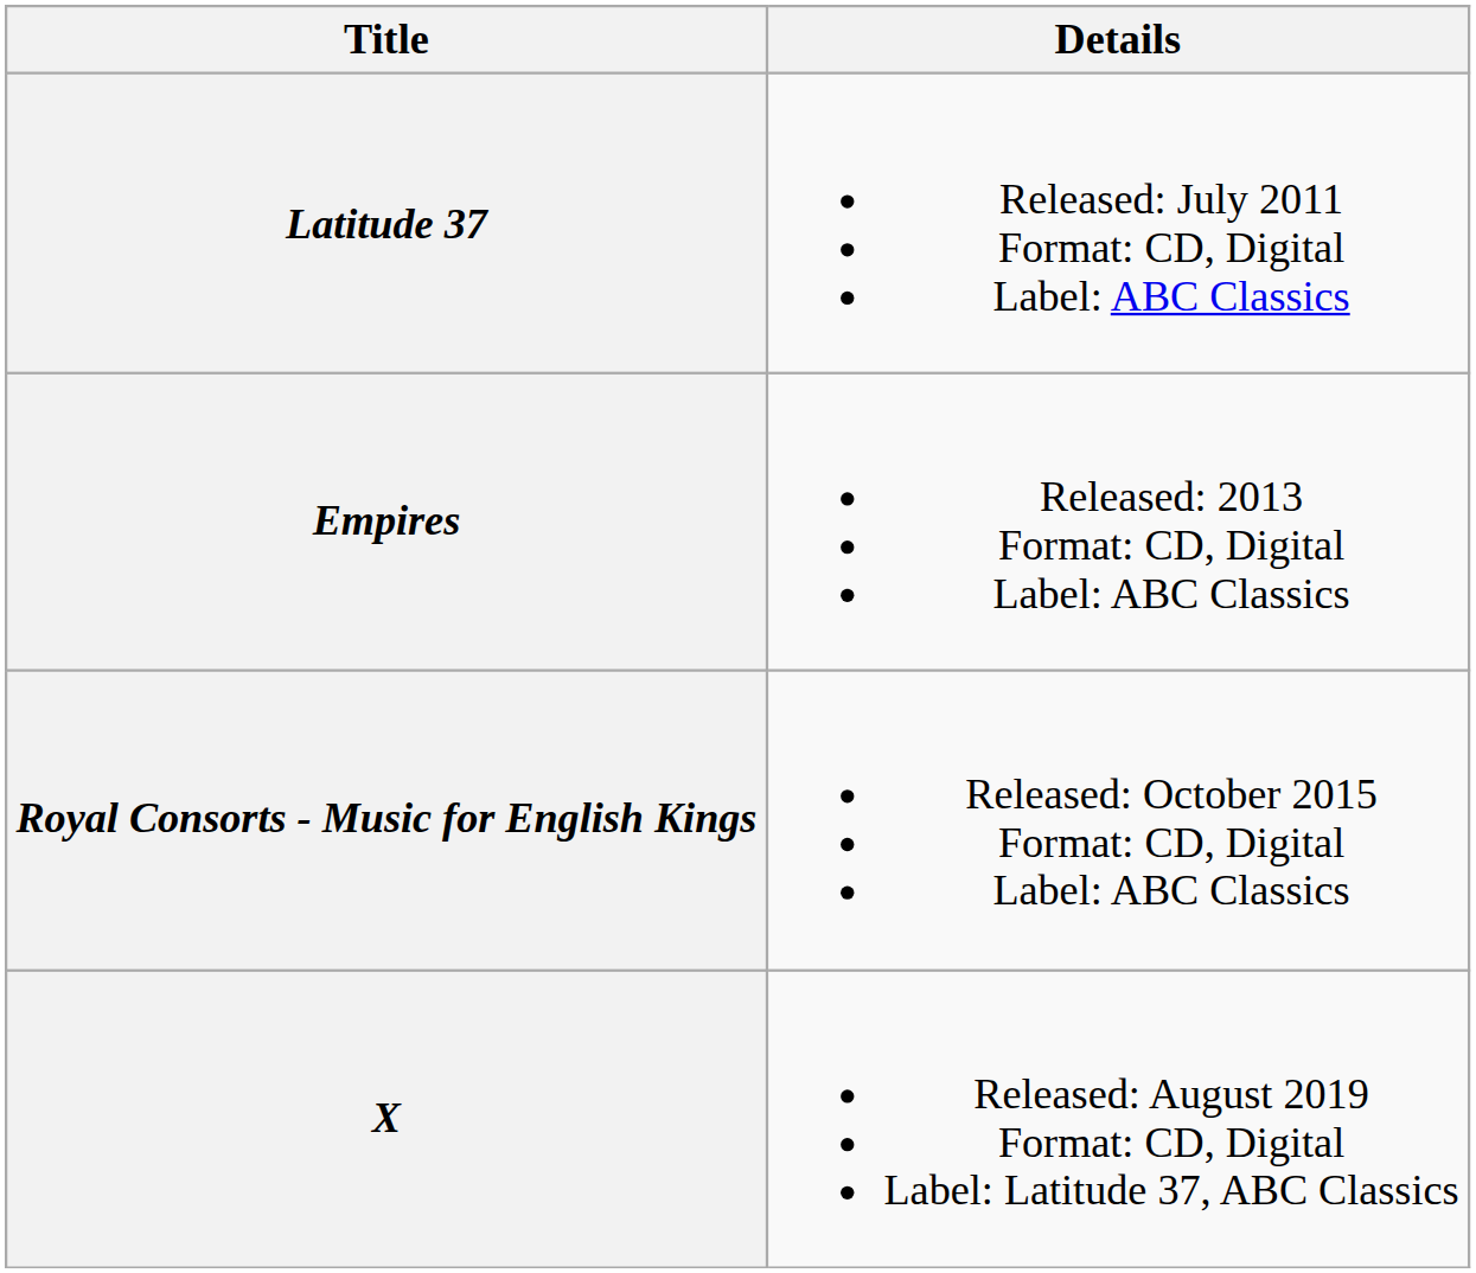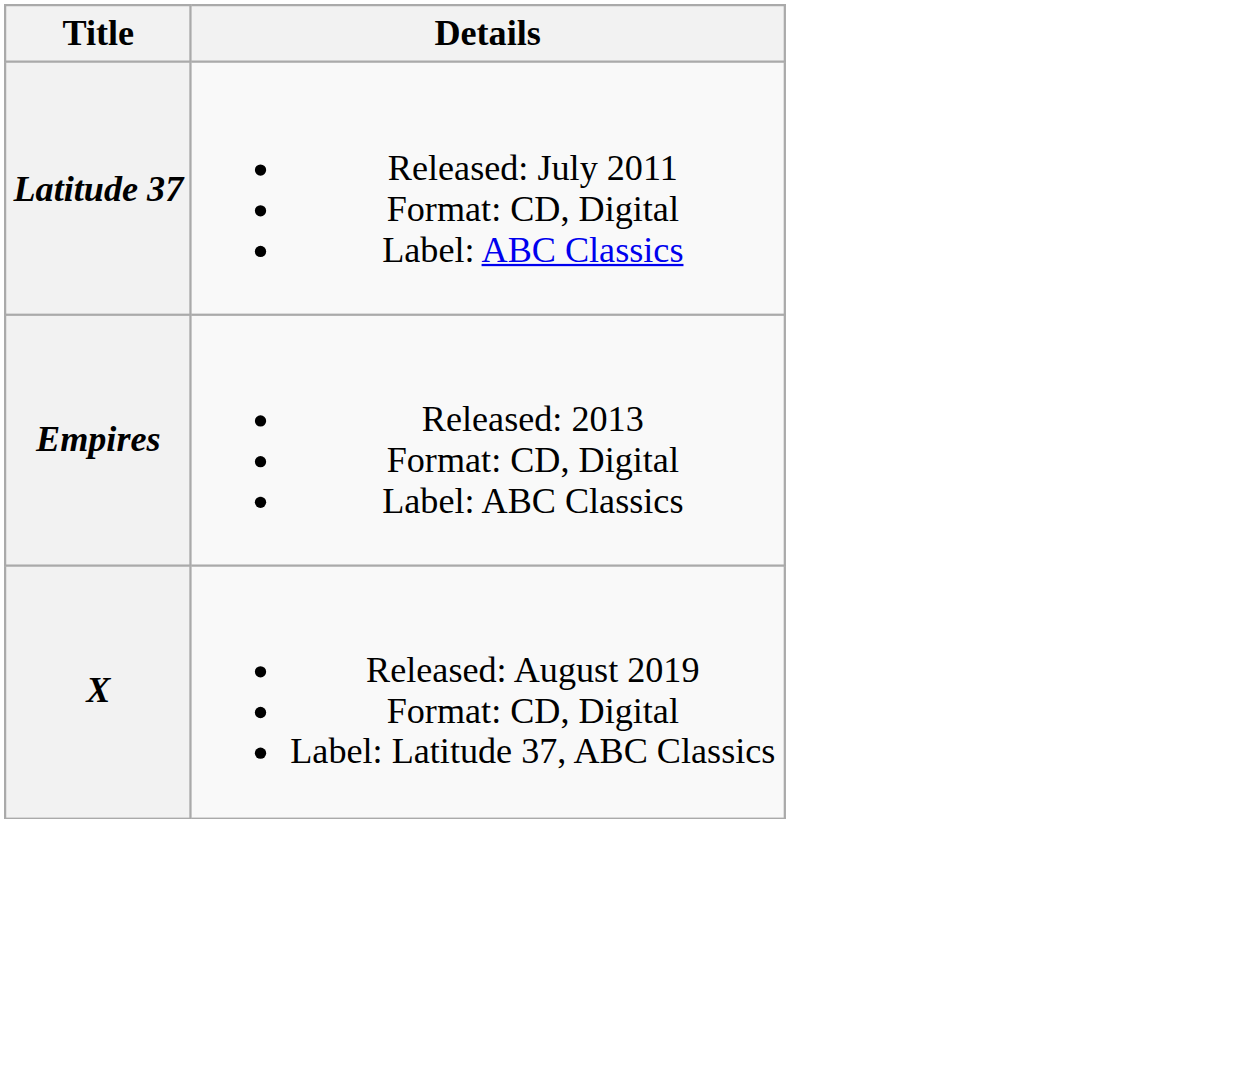- row: Royal Consorts - Music for English Kings | Released: October 2015 Format: CD, Digital Label: ABC Classics
